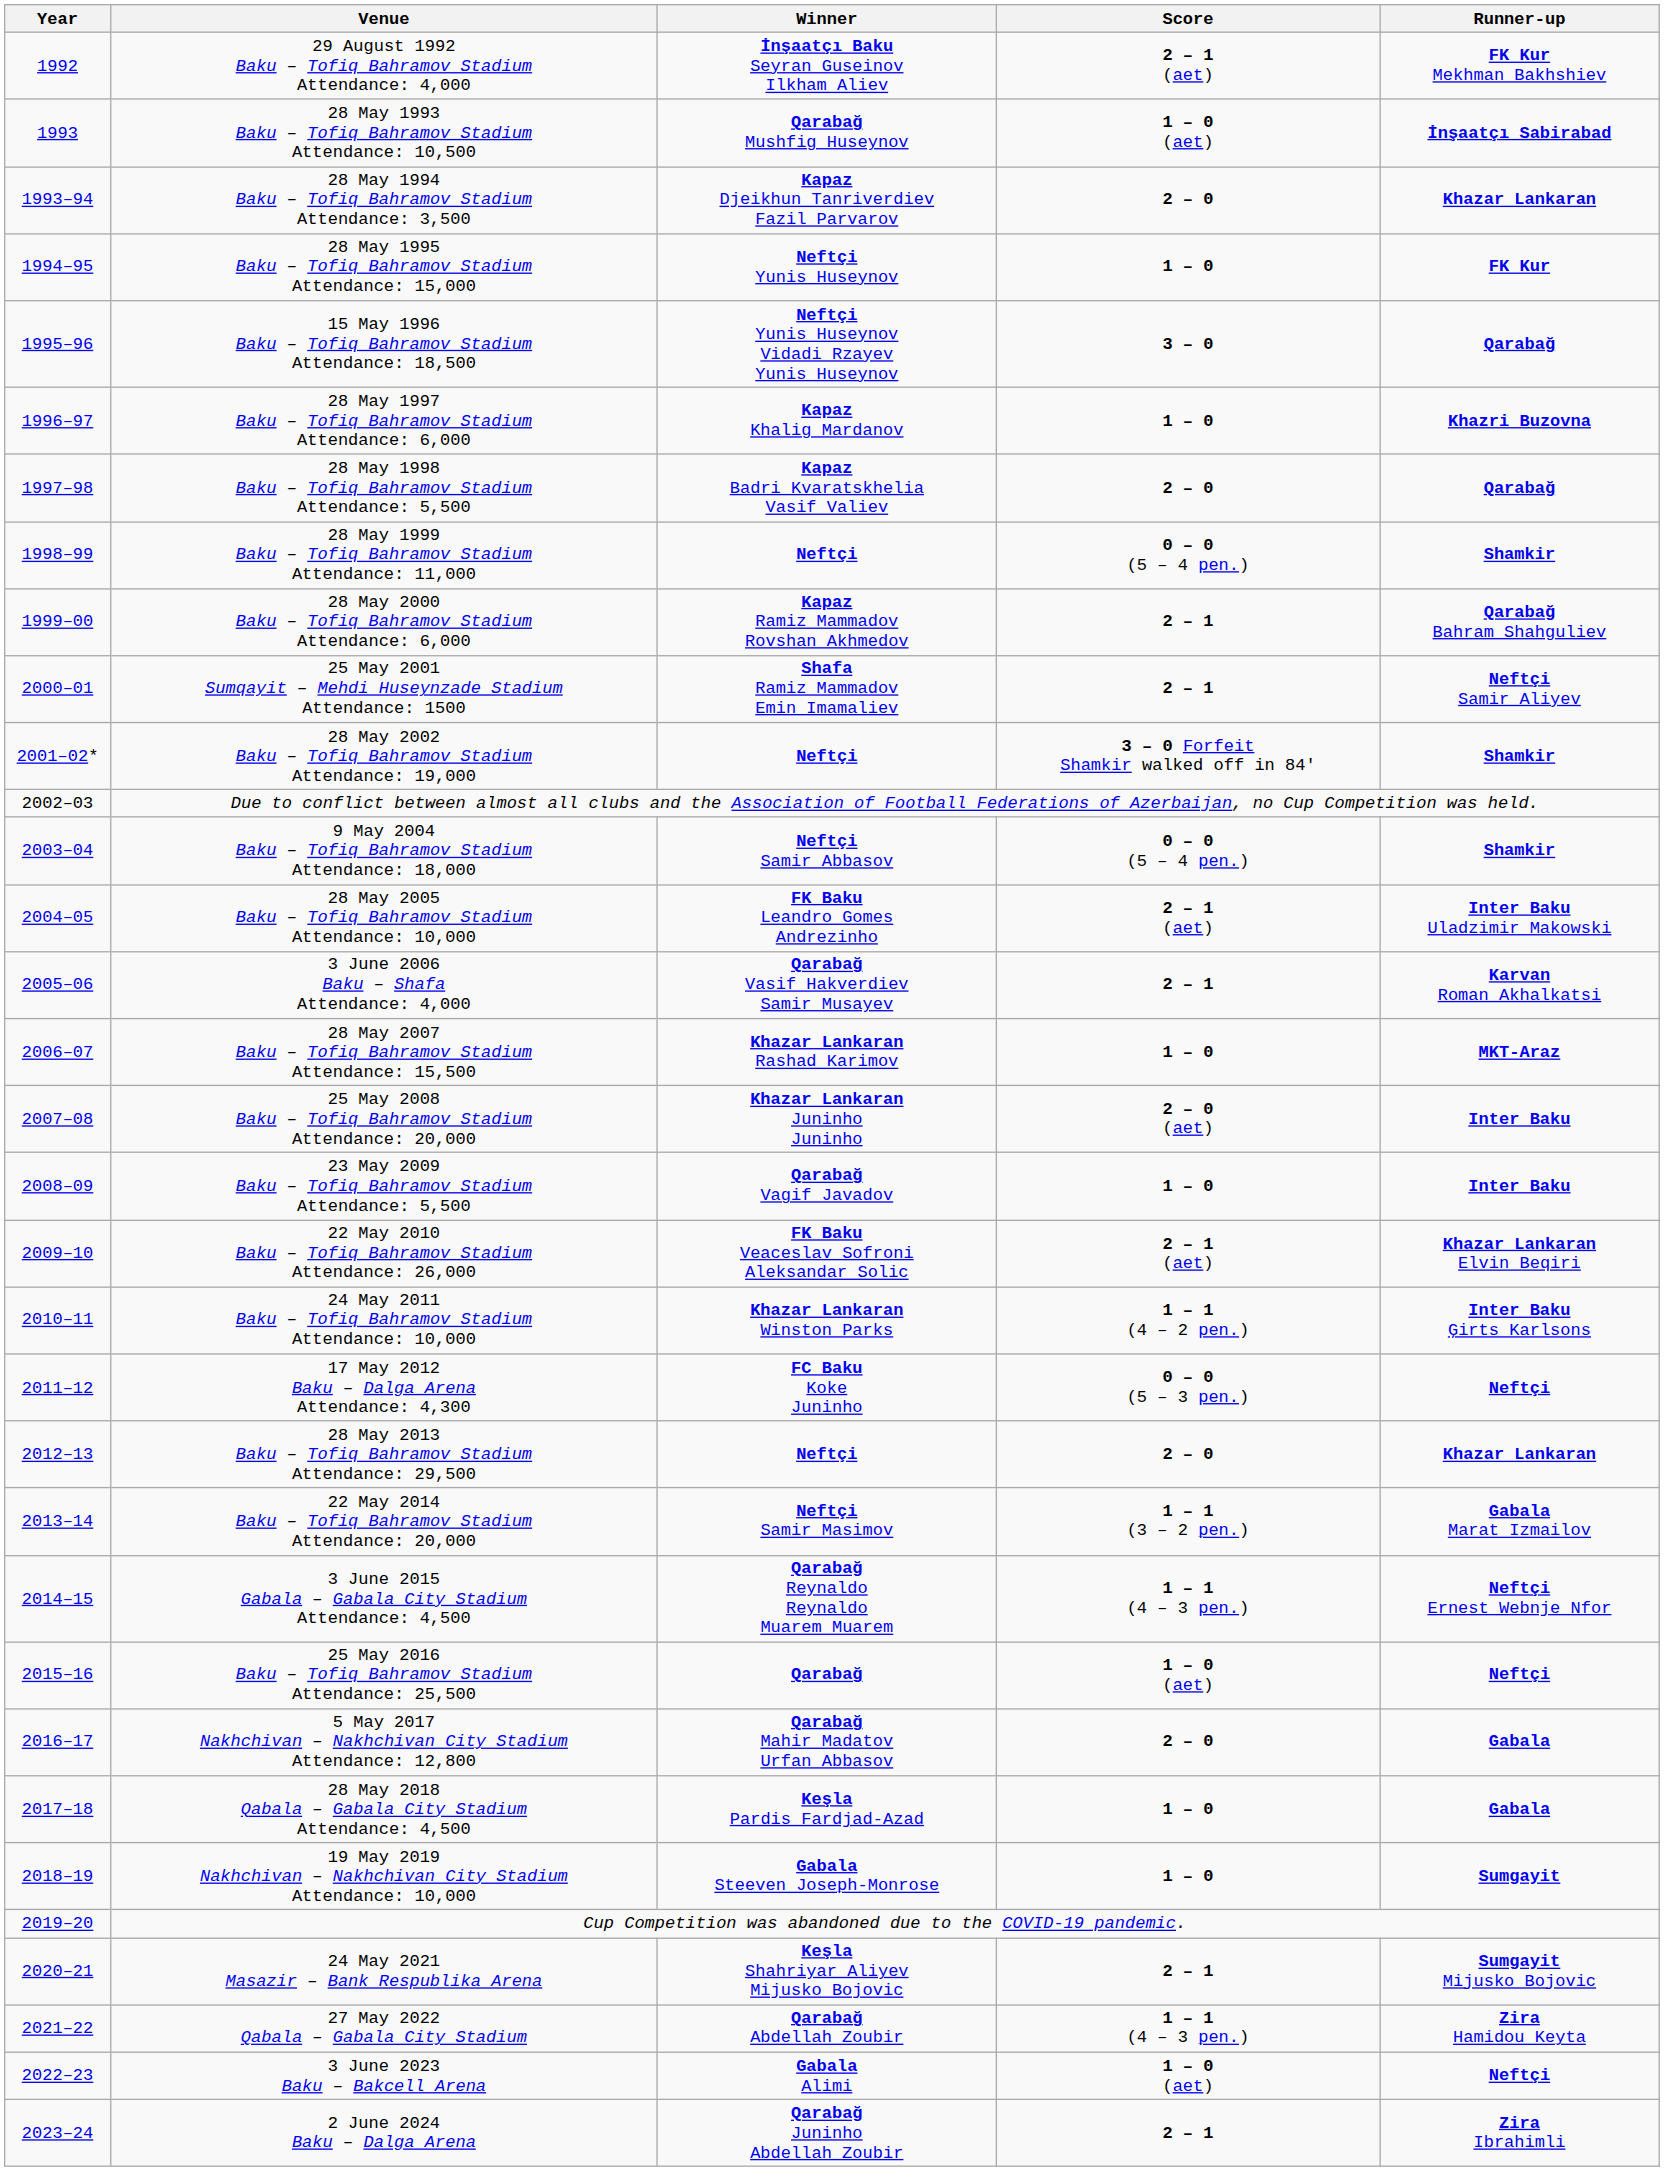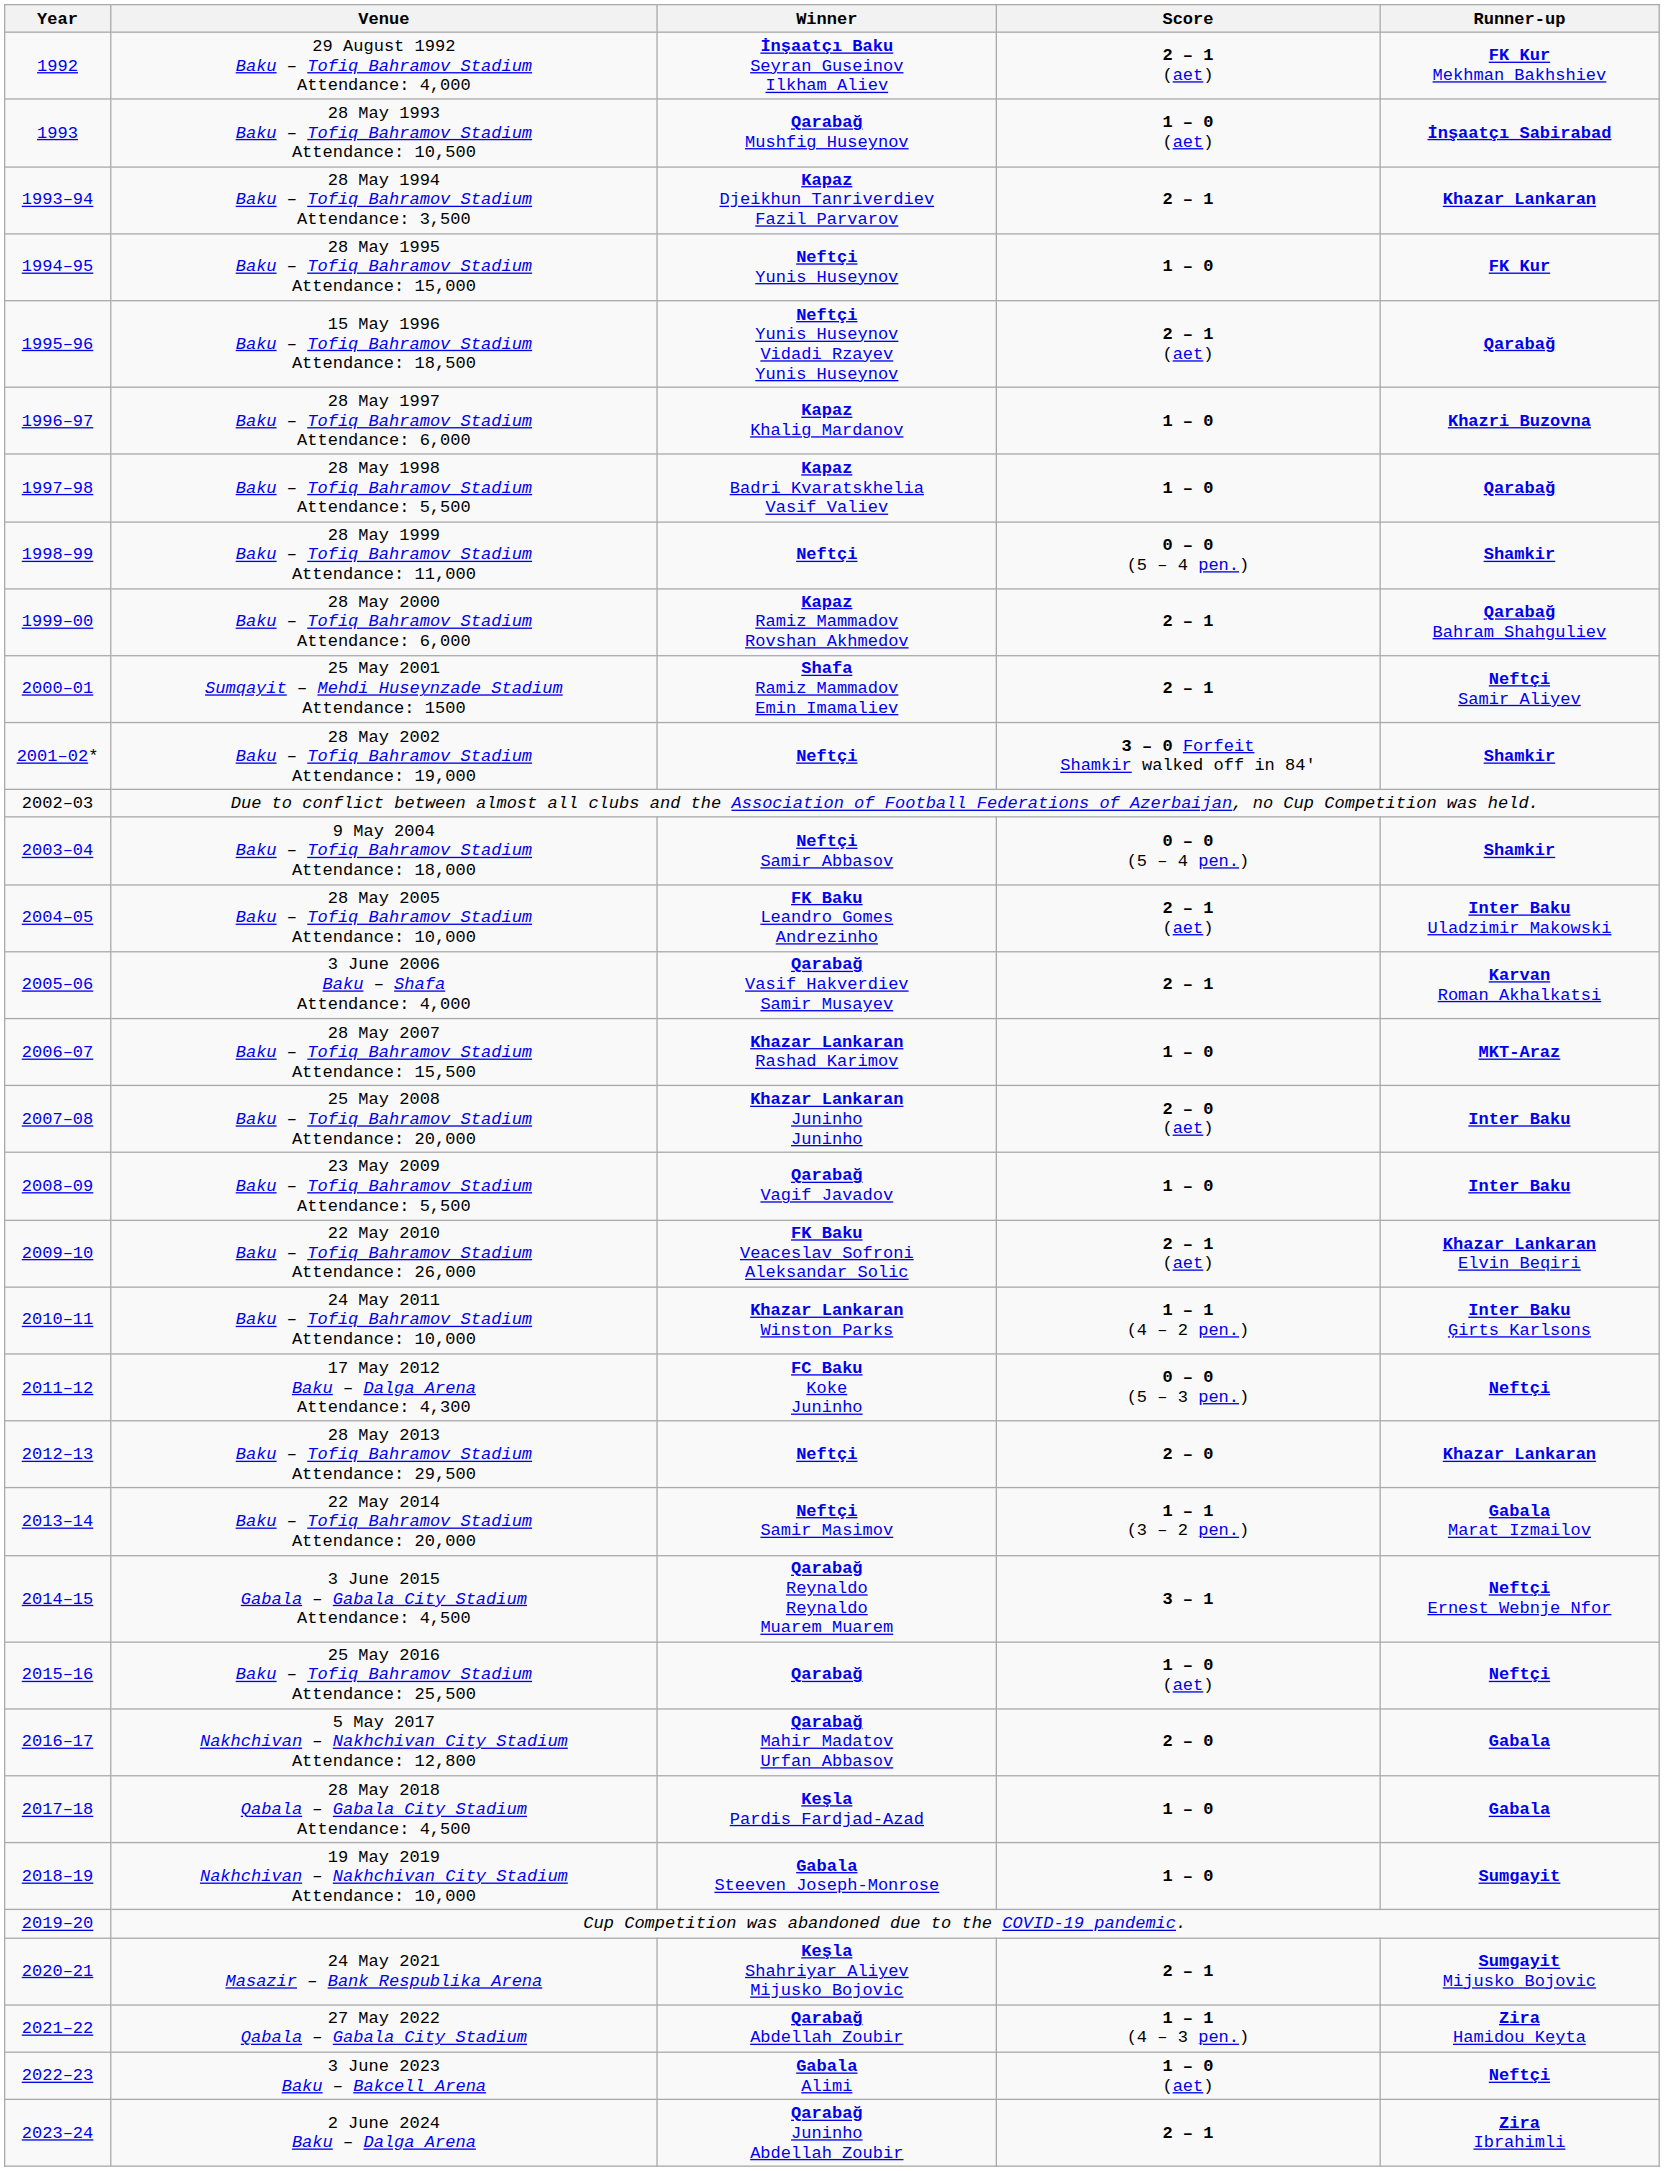28 May 1994 Baku – Tofiq Bahramov Stadium Attendance: 3,500 | Score: 2 – 0 -> 2 – 1
15 May 1996 Baku – Tofiq Bahramov Stadium Attendance: 18,500 | Score: 3 – 0 -> 2 – 1 (aet)
28 May 1998 Baku – Tofiq Bahramov Stadium Attendance: 5,500 | Score: 2 – 0 -> 1 – 0
3 June 2015 Gabala – Gabala City Stadium Attendance: 4,500 | Score: 1 – 1 (4 – 3 pen.) -> 3 – 1
